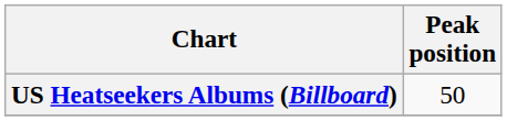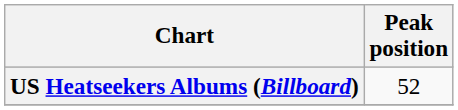US Heatseekers Albums (Billboard) | Peak position: 50 -> 52
